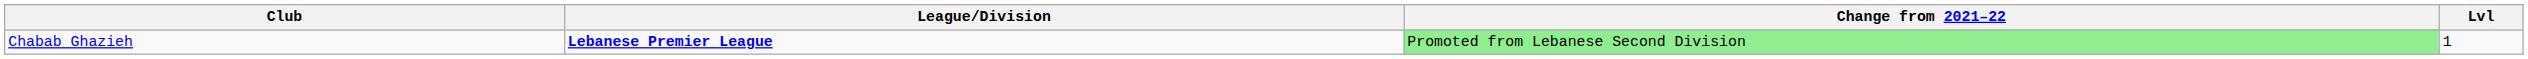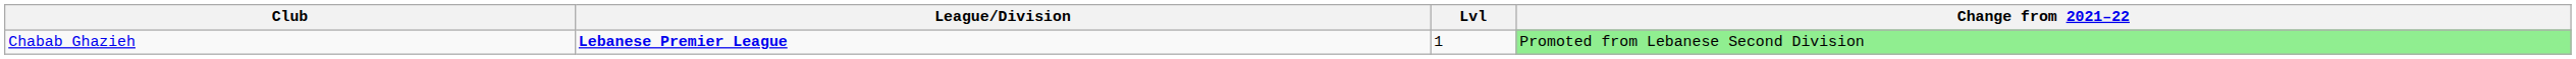columns swapped: Lvl <-> Change from 2021–22
